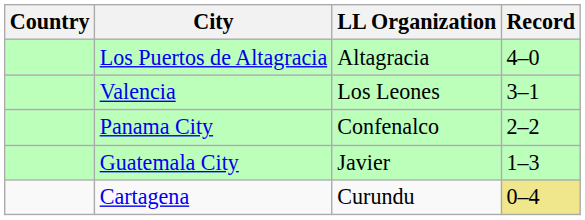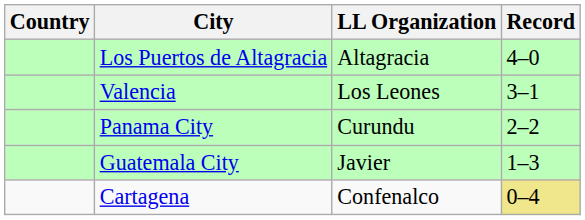Panama City | LL Organization: Confenalco -> Curundu
Cartagena | LL Organization: Curundu -> Confenalco
